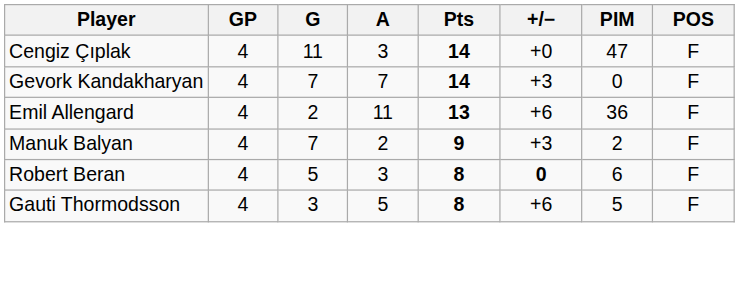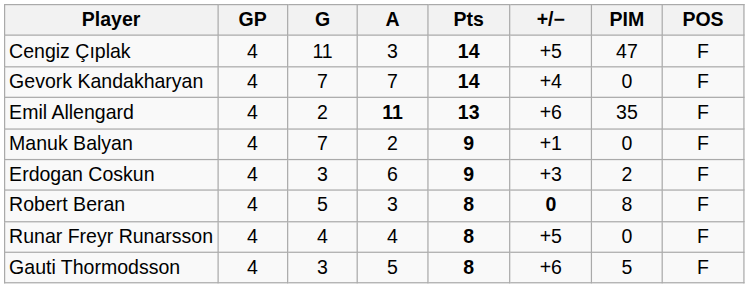Cengiz Çıplak | +/−: +0 -> +5
Gevork Kandakharyan | +/−: +3 -> +4
Emil Allengard | A: normal -> bold
Emil Allengard | PIM: 36 -> 35
Manuk Balyan | +/−: +3 -> +1
Manuk Balyan | PIM: 2 -> 0
+ row: Erdogan Coskun | 4 | 3 | 6 | 9 | +3 | 2 | F
Robert Beran | PIM: 6 -> 8
+ row: Runar Freyr Runarsson | 4 | 4 | 4 | 8 | +5 | 0 | F
